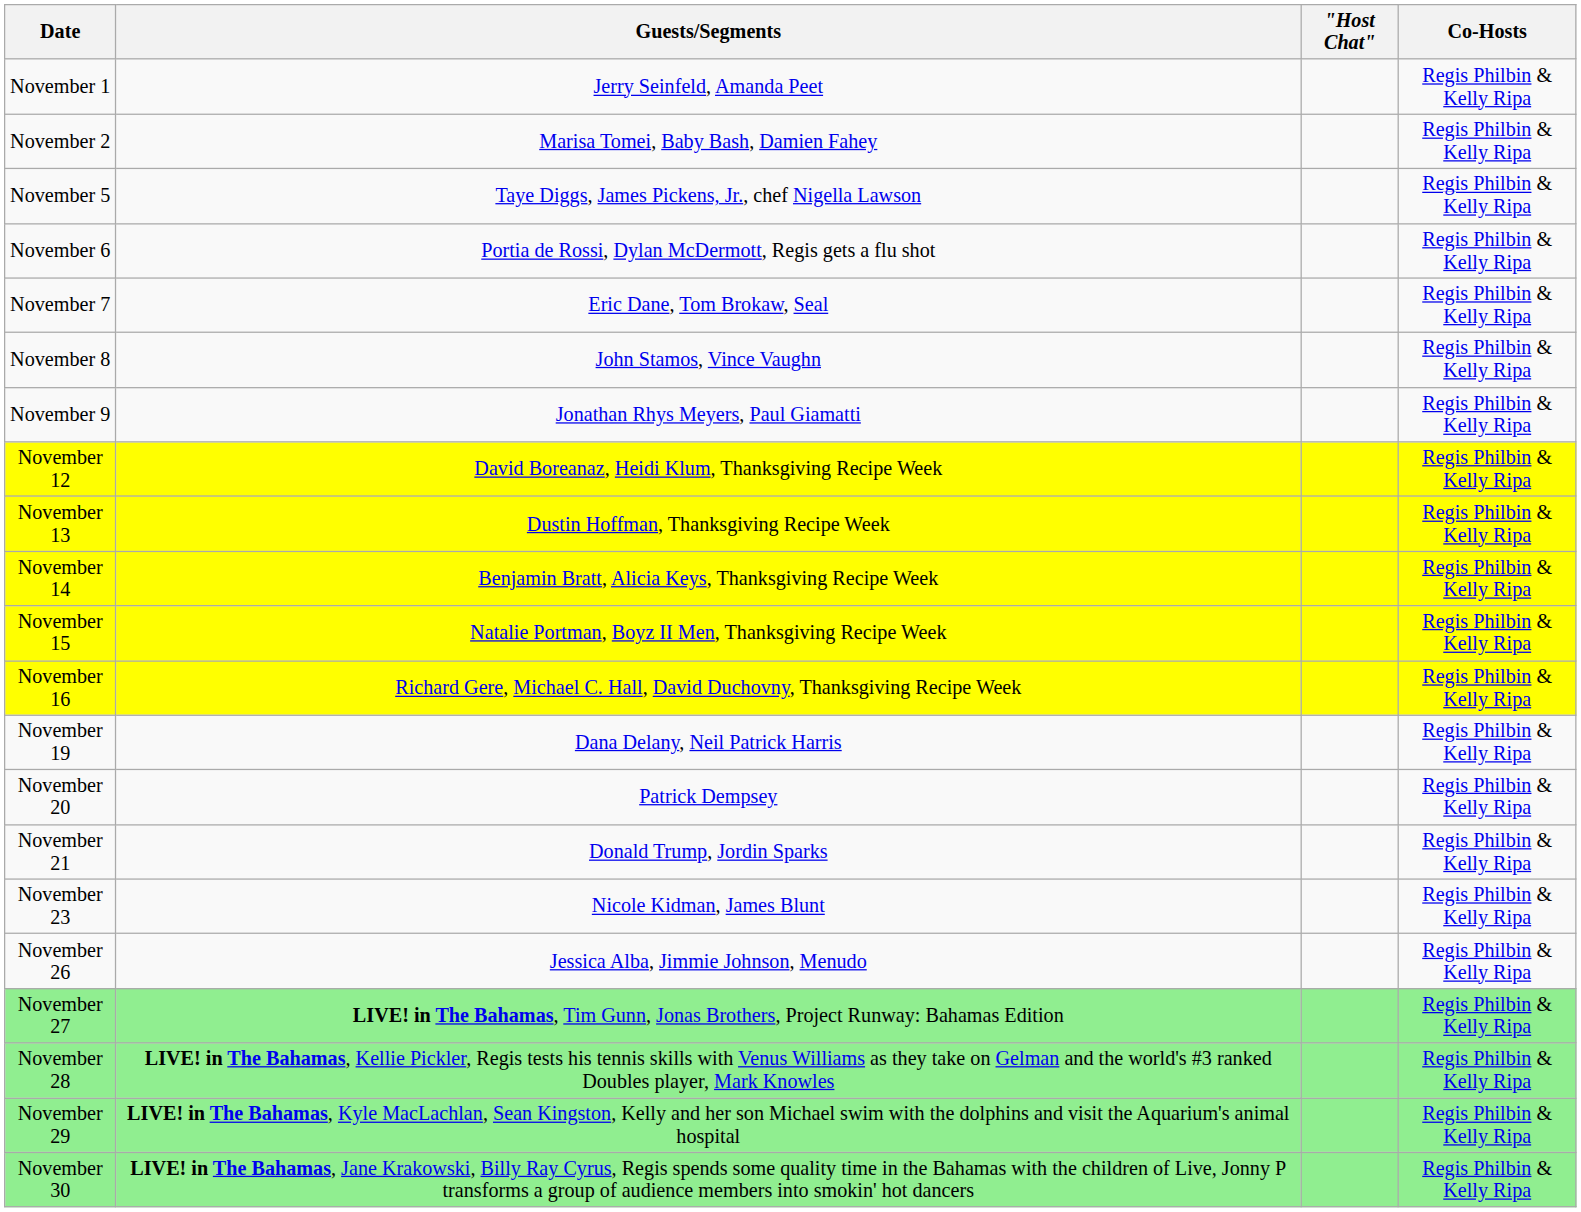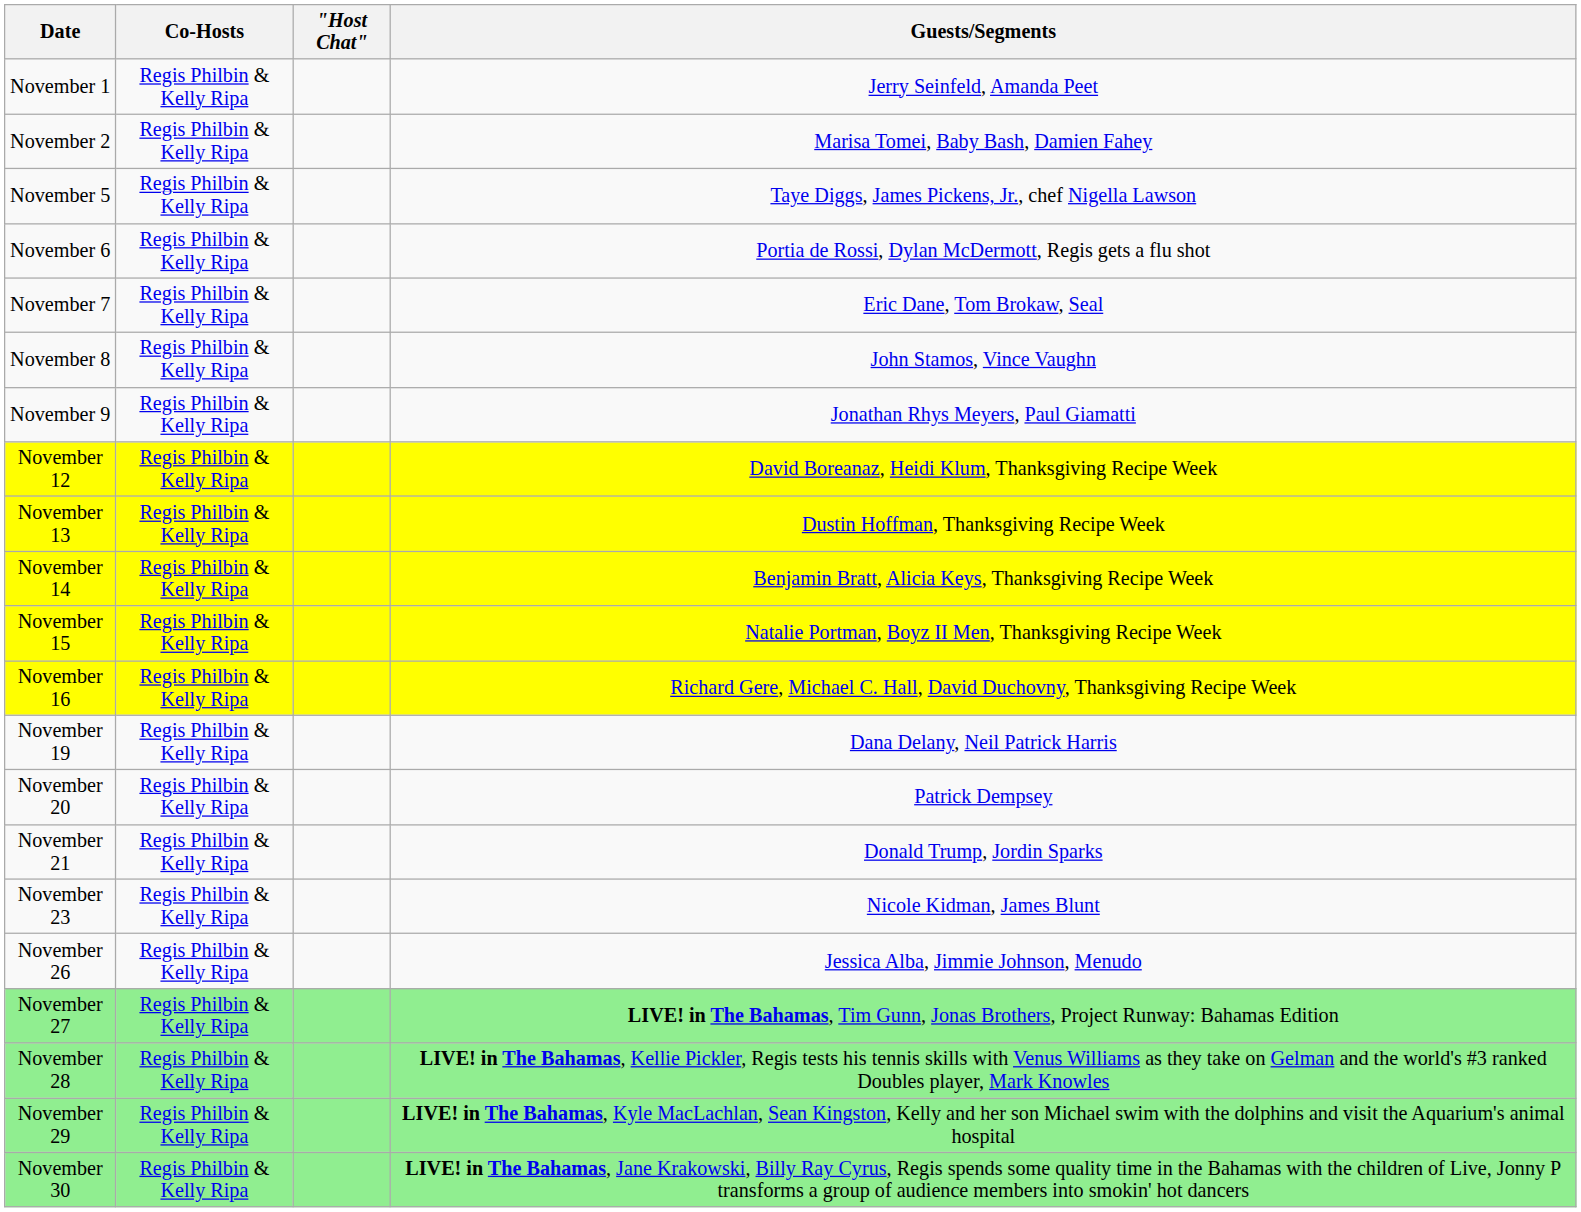columns swapped: Co-Hosts <-> Guests/Segments
